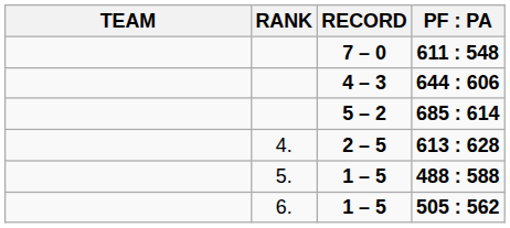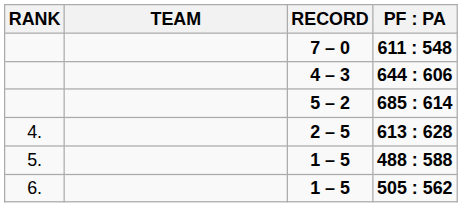columns swapped: RANK <-> TEAM
